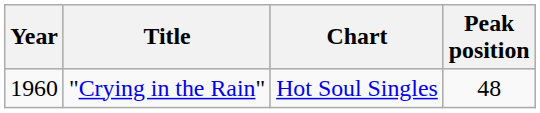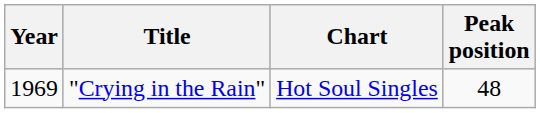"Crying in the Rain" | Year: 1960 -> 1969
